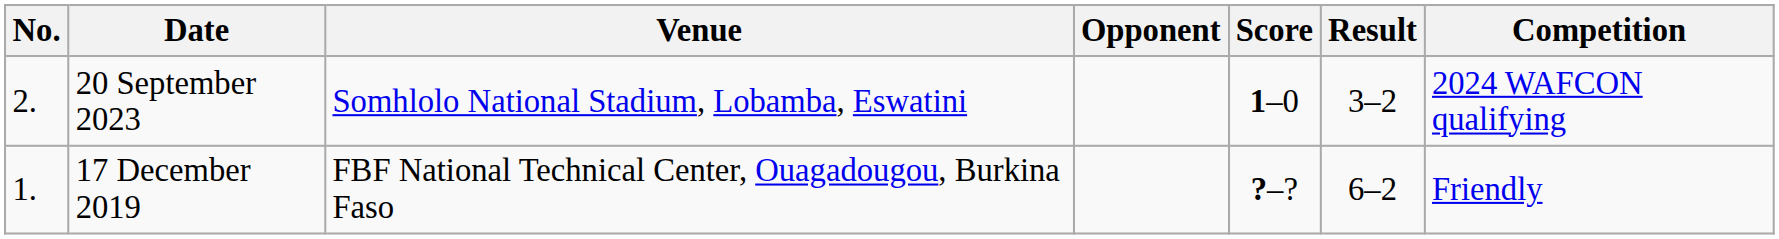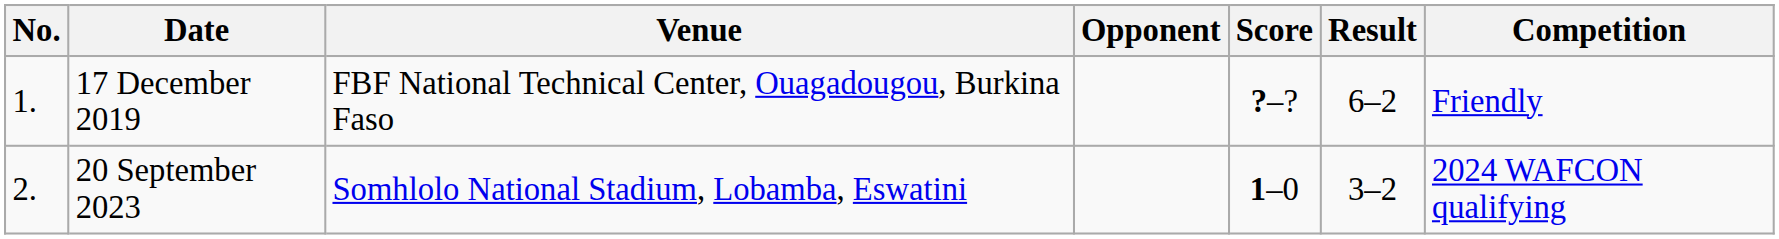rows swapped: 17 December 2019 <-> 20 September 2023
